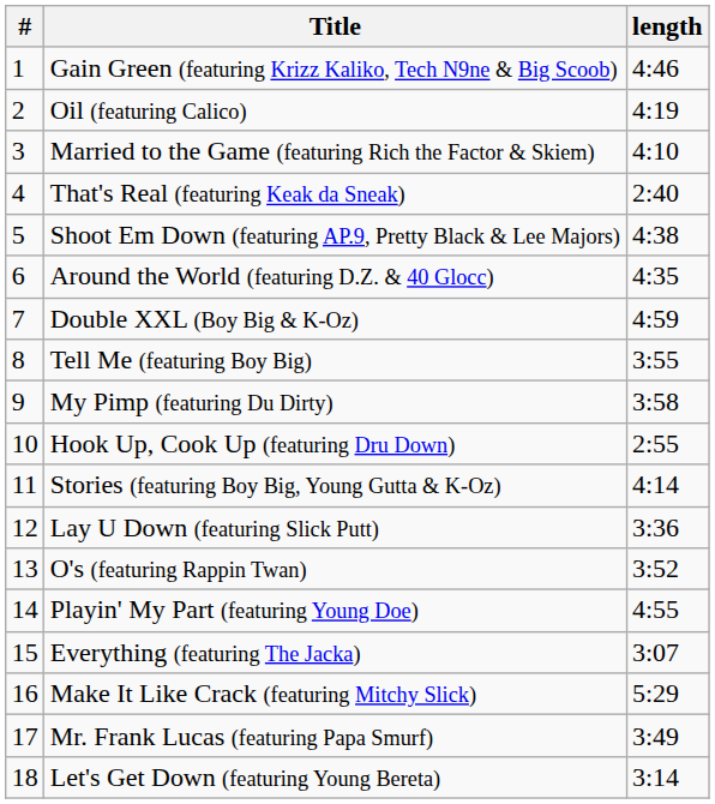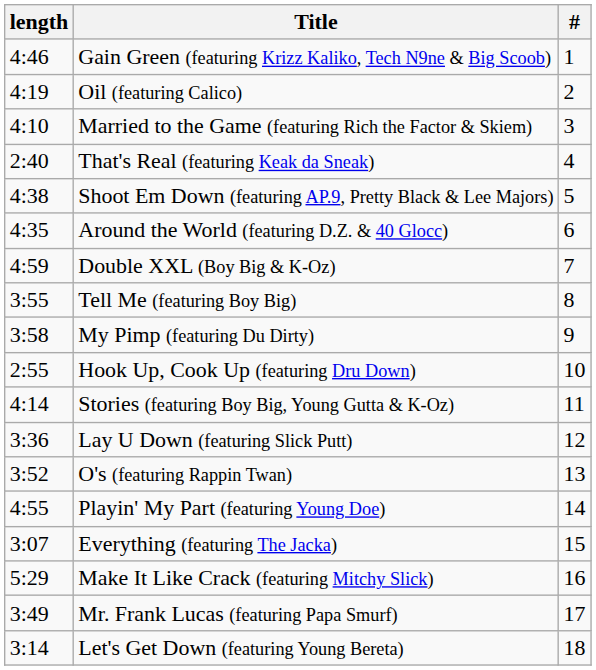columns swapped: # <-> length
